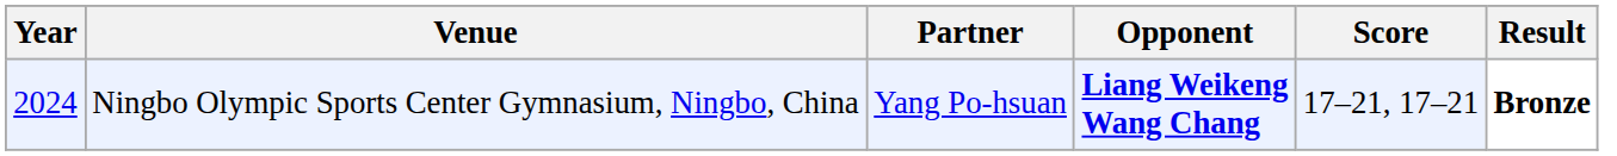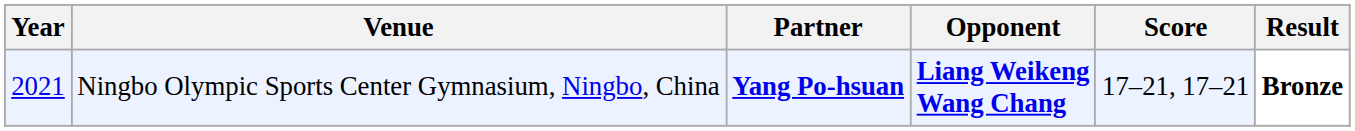Ningbo Olympic Sports Center Gymnasium, Ningbo, China | Year: 2024 -> 2021
Ningbo Olympic Sports Center Gymnasium, Ningbo, China | Partner: normal -> bold
